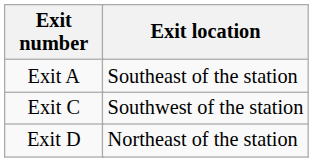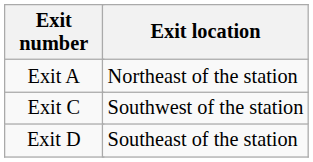Exit A | Exit location: Southeast of the station -> Northeast of the station
Exit D | Exit location: Northeast of the station -> Southeast of the station
